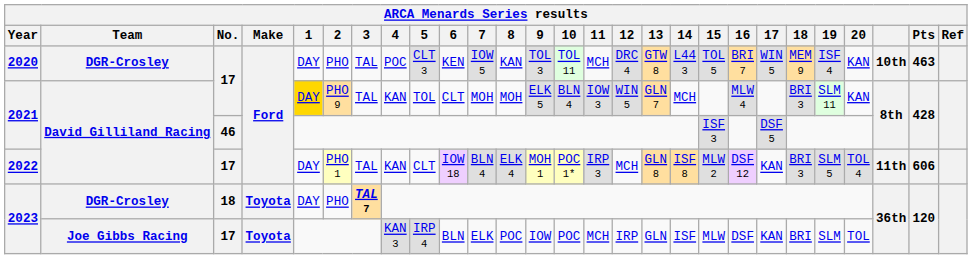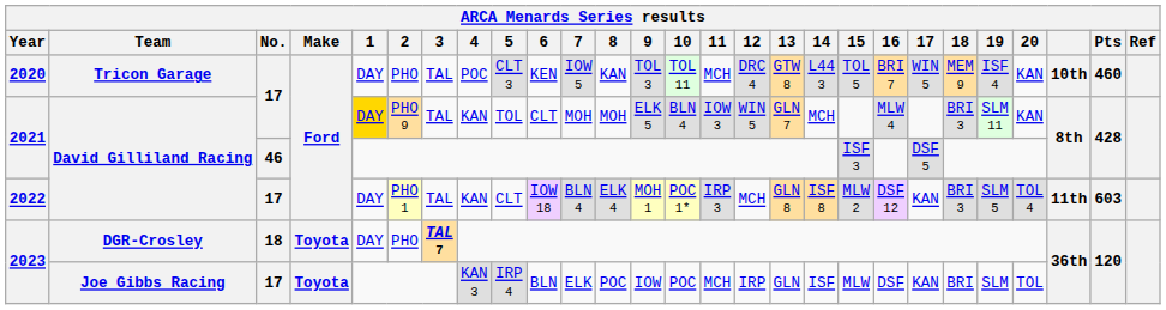2020 | Team: DGR-Crosley -> Tricon Garage
2020 | Pts: 463 -> 460
2022 | Pts: 606 -> 603
